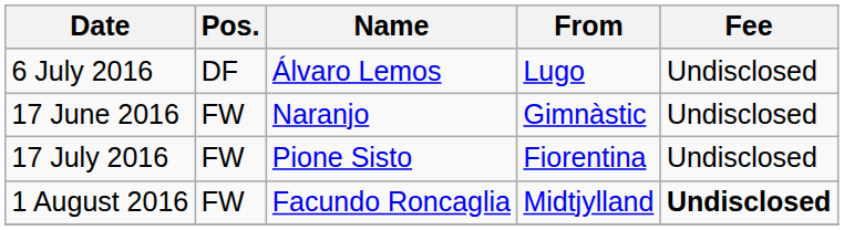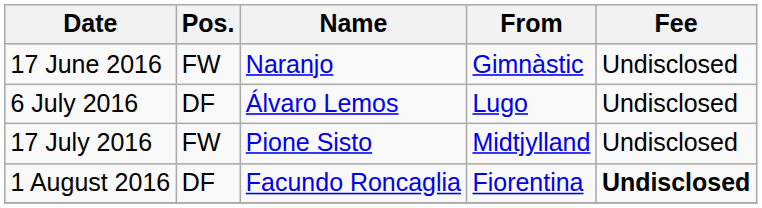rows swapped: 17 June 2016 <-> 6 July 2016
17 July 2016 | From: Fiorentina -> Midtjylland
1 August 2016 | Pos.: FW -> DF
1 August 2016 | From: Midtjylland -> Fiorentina
